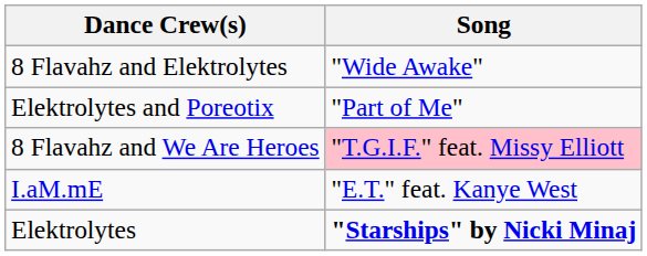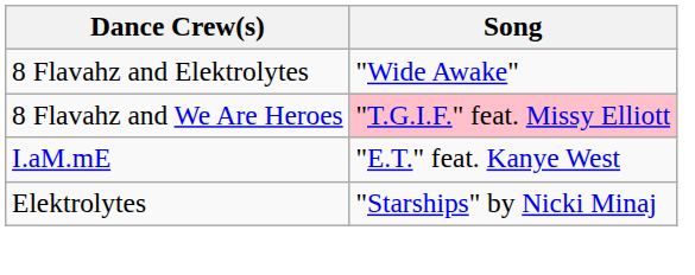- row: Elektrolytes and Poreotix | "Part of Me"
Elektrolytes | Song: bold -> normal
